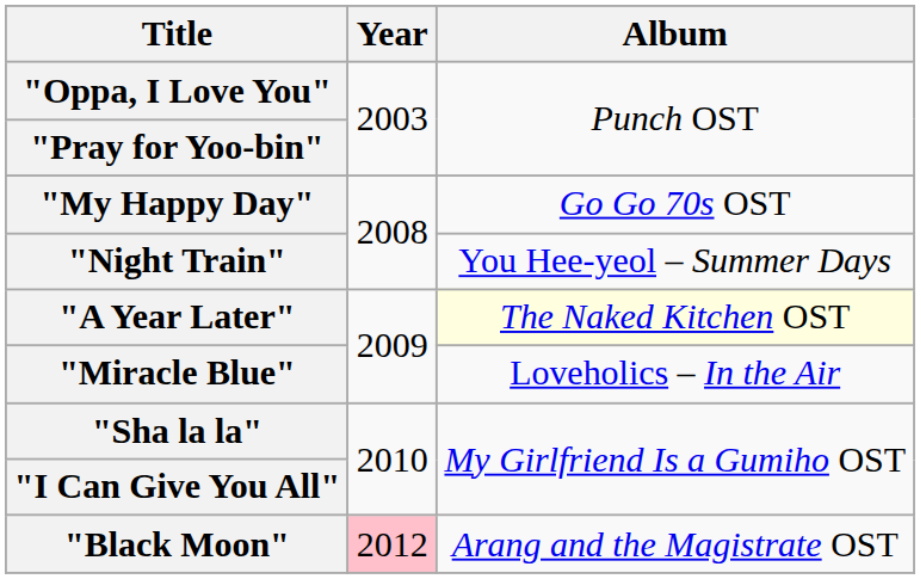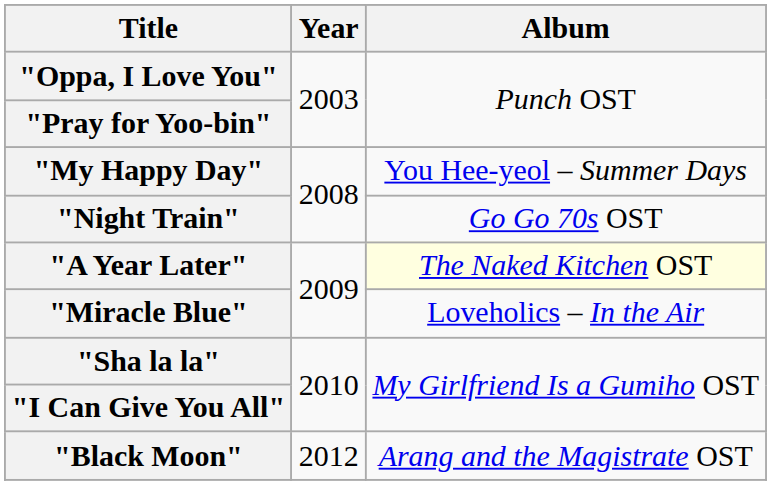"My Happy Day" | Album: Go Go 70s OST -> You Hee-yeol – Summer Days
"Night Train" | Album: You Hee-yeol – Summer Days -> Go Go 70s OST
"Black Moon" | Year: pink background -> no background
